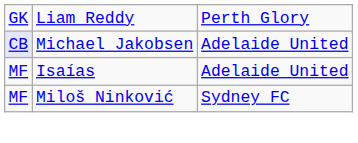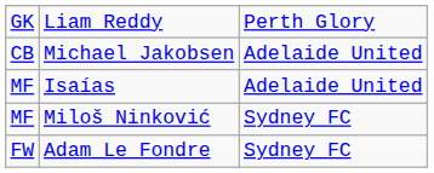Michael Jakobsen | column 1: lavender background -> no background
+ row: FW | Adam Le Fondre | Sydney FC
